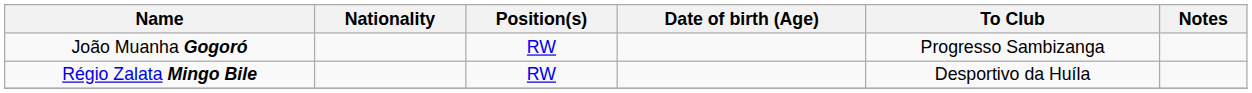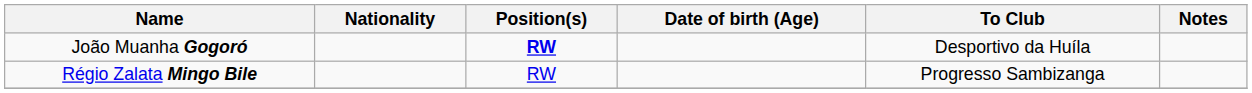João Muanha Gogoró | Position(s): normal -> bold
João Muanha Gogoró | To Club: Progresso Sambizanga -> Desportivo da Huíla
Régio Zalata Mingo Bile | To Club: Desportivo da Huíla -> Progresso Sambizanga
